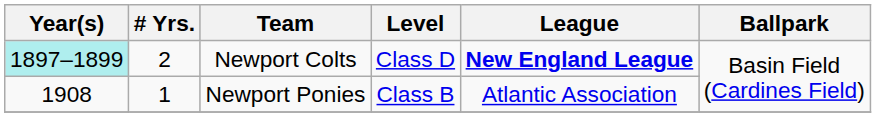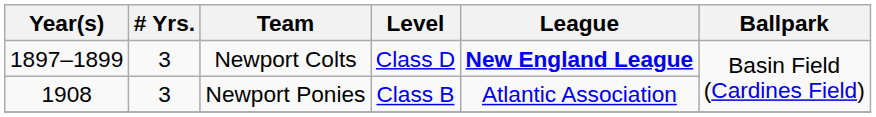Newport Colts | Year(s): paleturquoise background -> no background
Newport Colts | # Yrs.: 2 -> 3
Newport Ponies | # Yrs.: 1 -> 3
